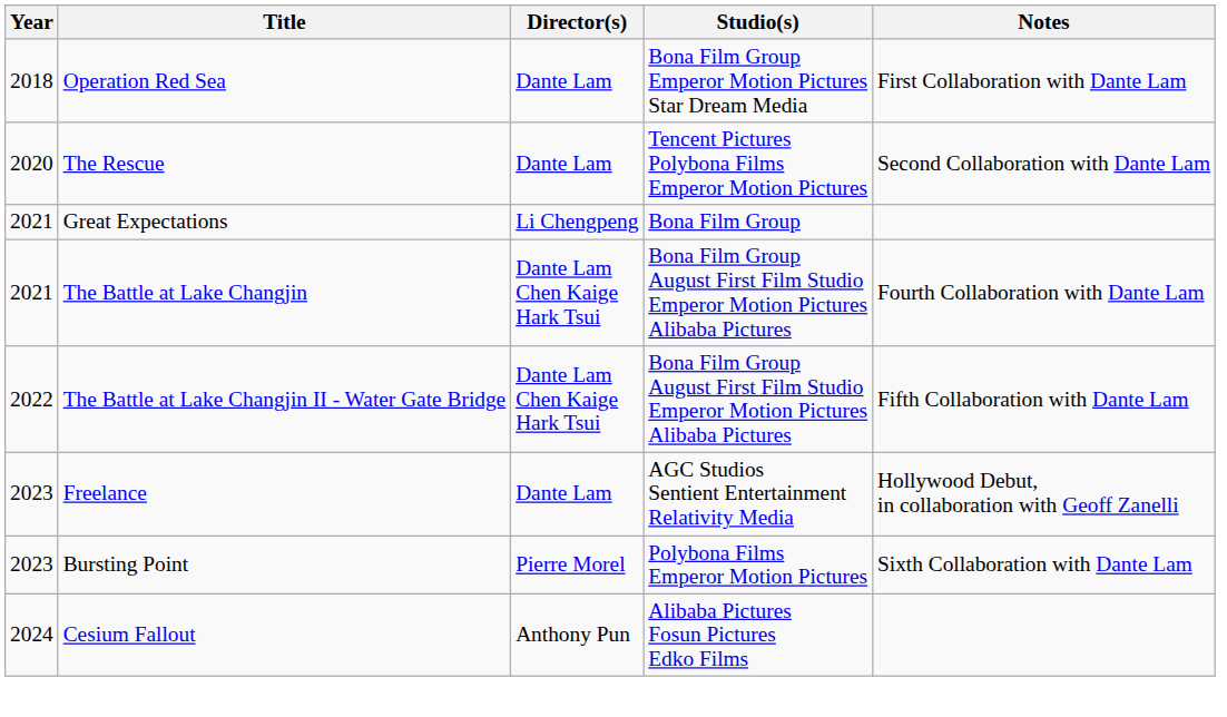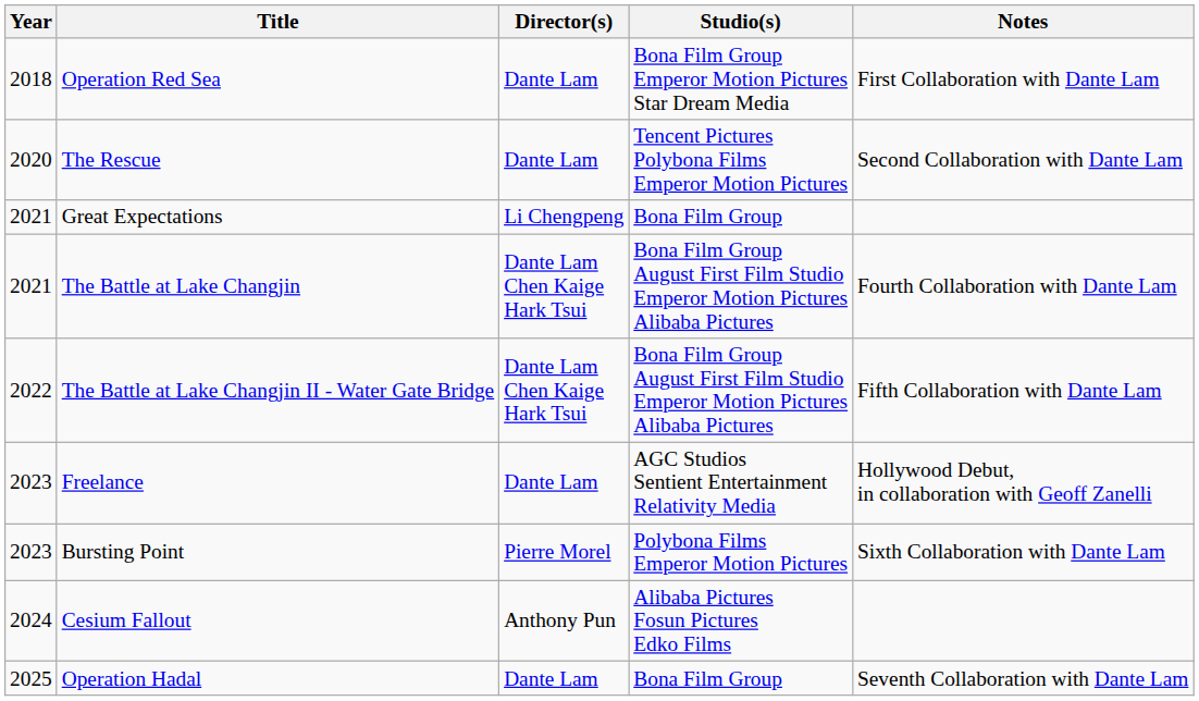+ row: 2025 | Operation Hadal | Dante Lam | Bona Film Group | Seventh Collaboration with Dante Lam
